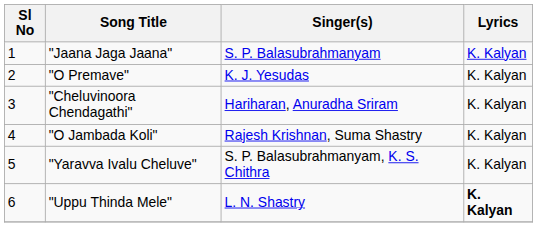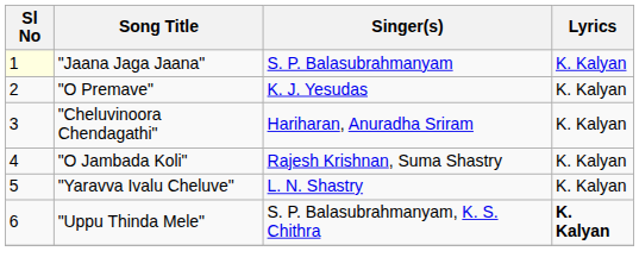"Jaana Jaga Jaana" | Sl No: no background -> lightyellow background
"Yaravva Ivalu Cheluve" | Singer(s): S. P. Balasubrahmanyam, K. S. Chithra -> L. N. Shastry
"Uppu Thinda Mele" | Singer(s): L. N. Shastry -> S. P. Balasubrahmanyam, K. S. Chithra
